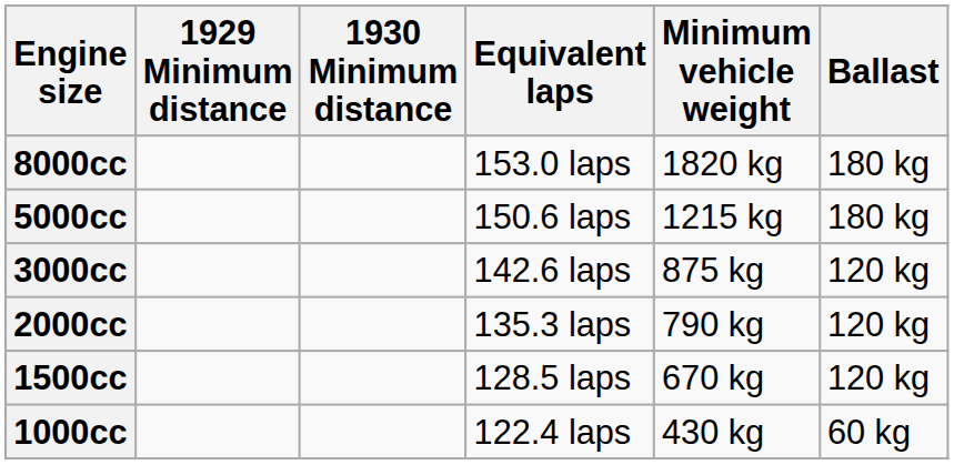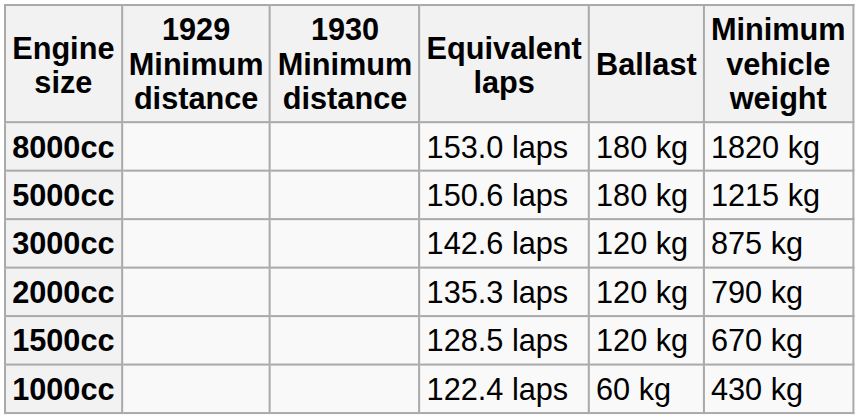columns swapped: Minimum vehicle weight <-> Ballast
